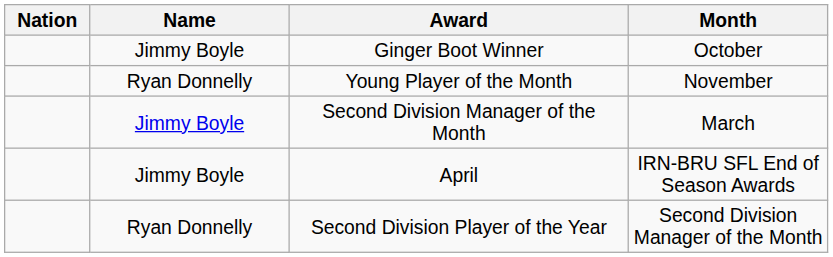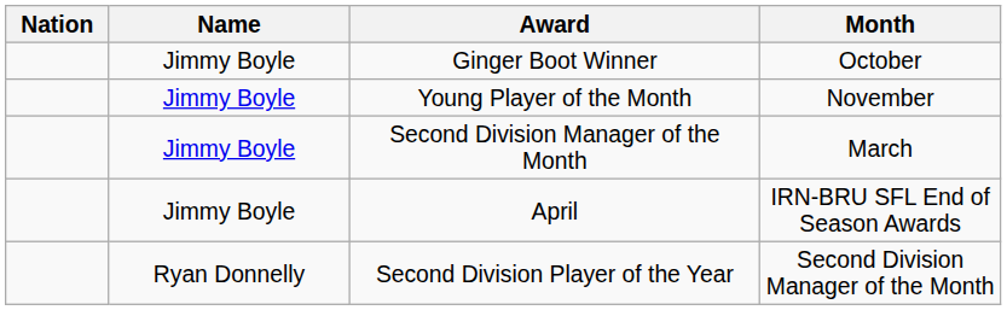Young Player of the Month | Name: Ryan Donnelly -> Jimmy Boyle
